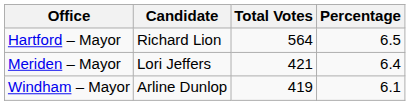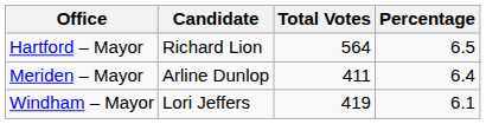Meriden – Mayor | Candidate: Lori Jeffers -> Arline Dunlop
Meriden – Mayor | Total Votes: 421 -> 411
Windham – Mayor | Candidate: Arline Dunlop -> Lori Jeffers
